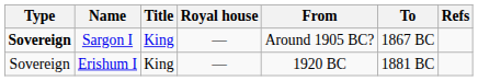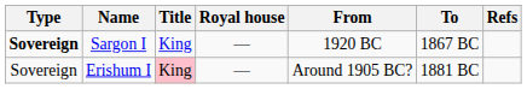Sargon I | From: Around 1905 BC? -> 1920 BC
Erishum I | Title: no background -> pink background
Erishum I | From: 1920 BC -> Around 1905 BC?
